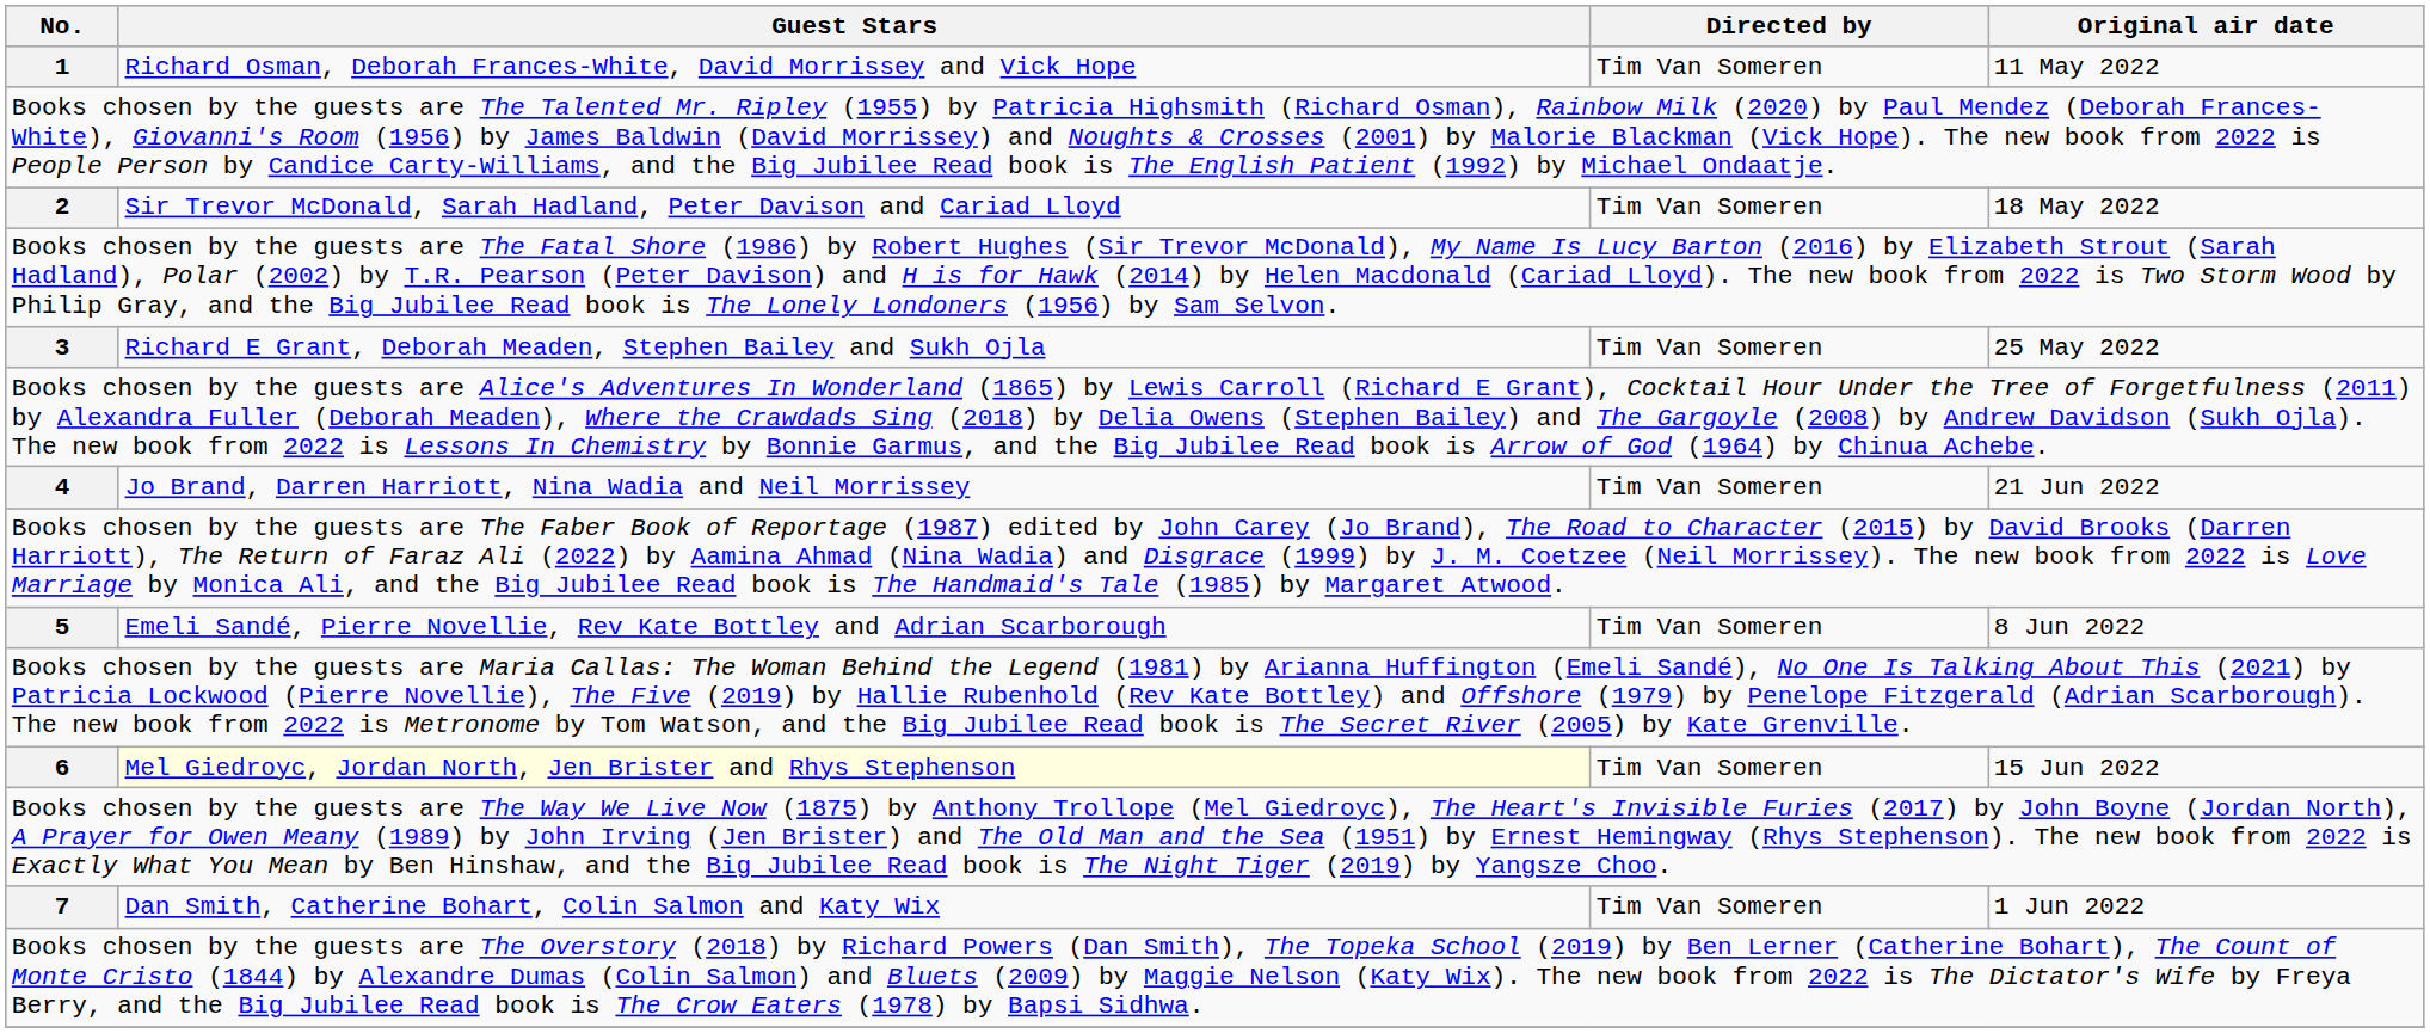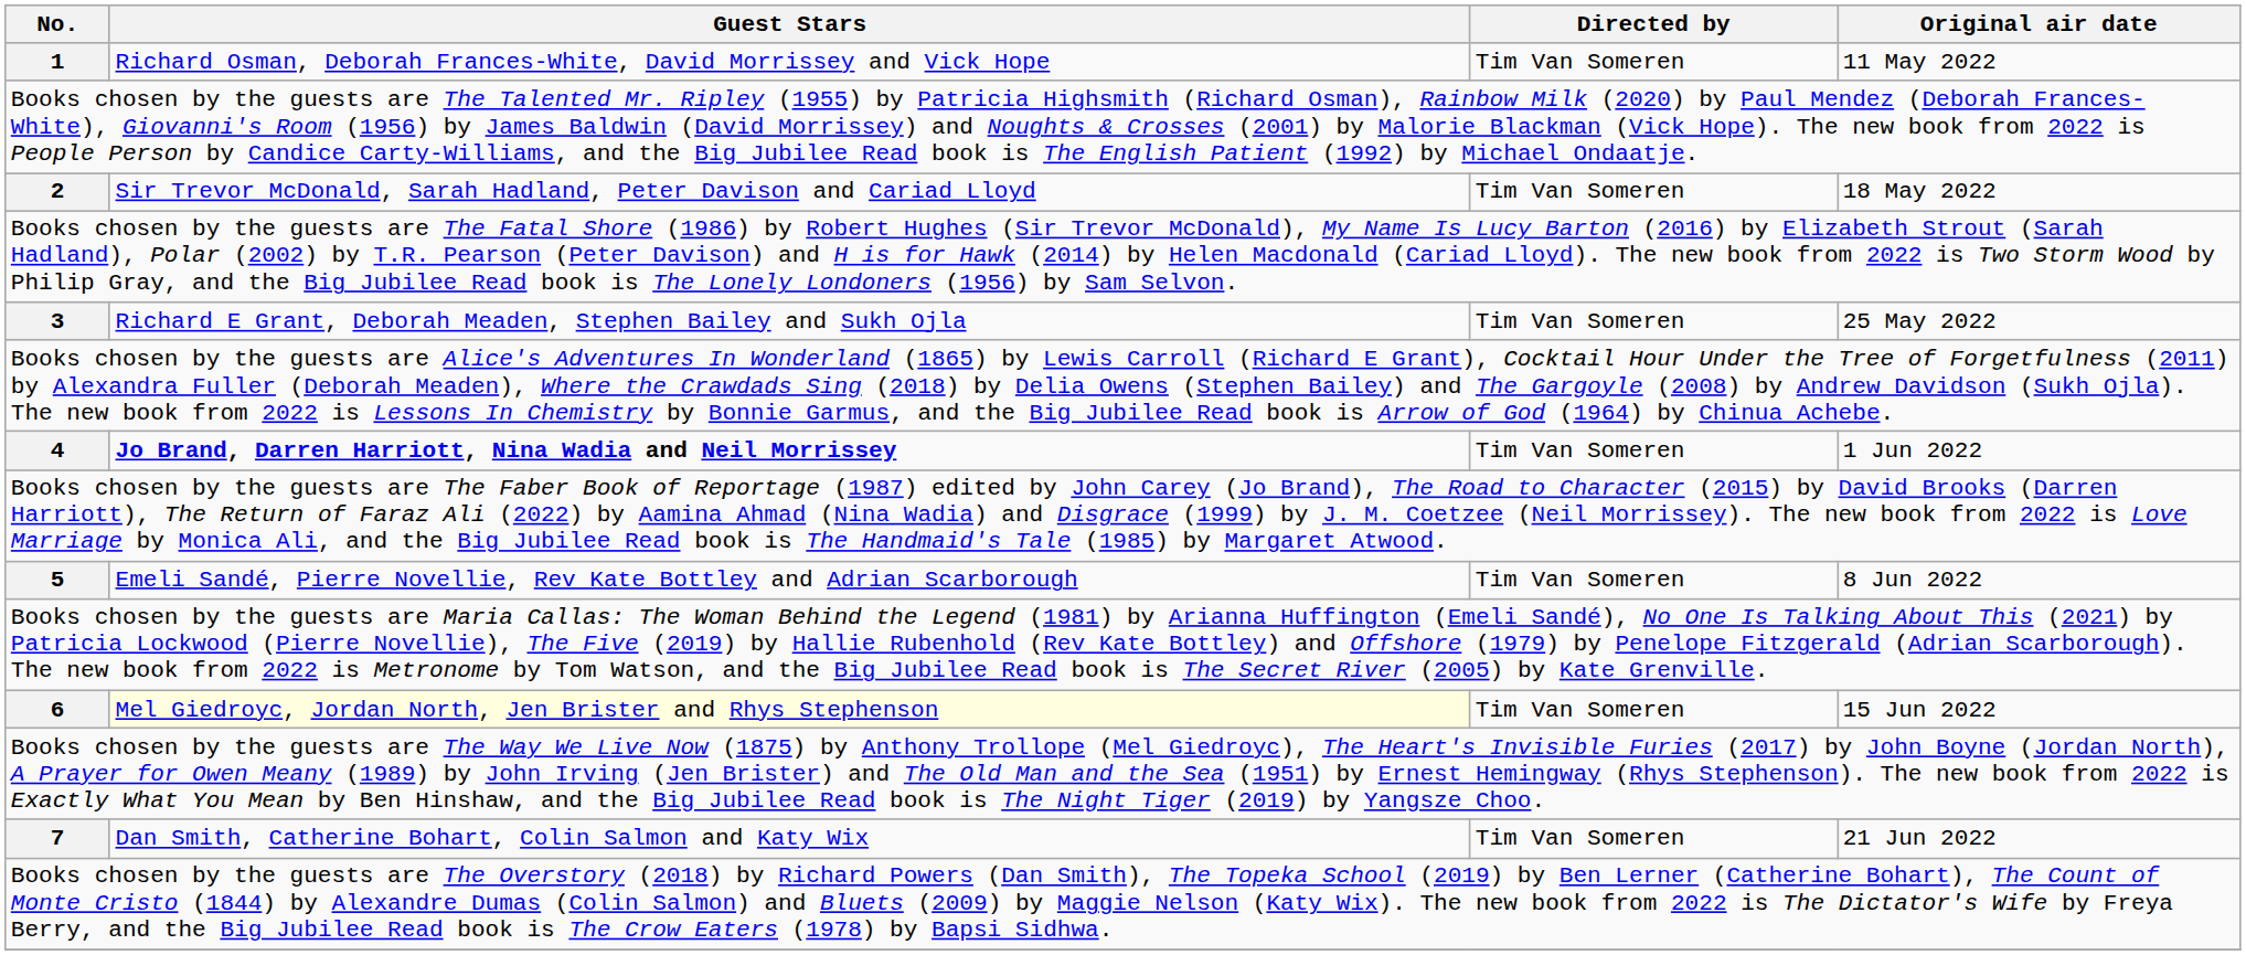4 | Guest Stars: normal -> bold
4 | Original air date: 21 Jun 2022 -> 1 Jun 2022
7 | Original air date: 1 Jun 2022 -> 21 Jun 2022
